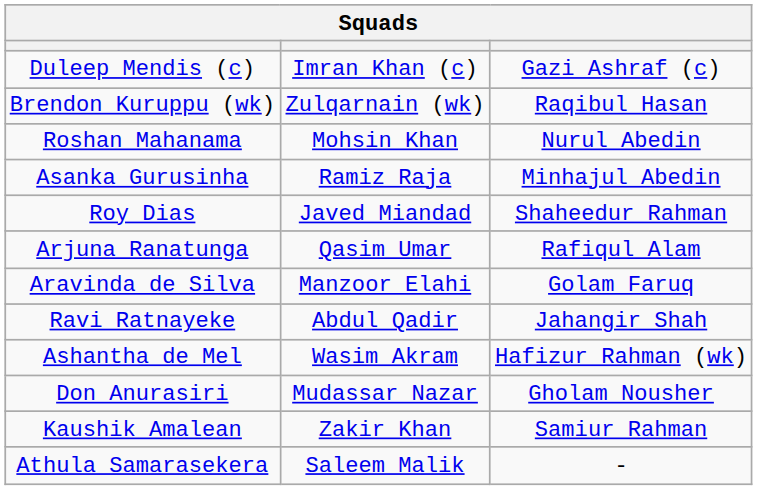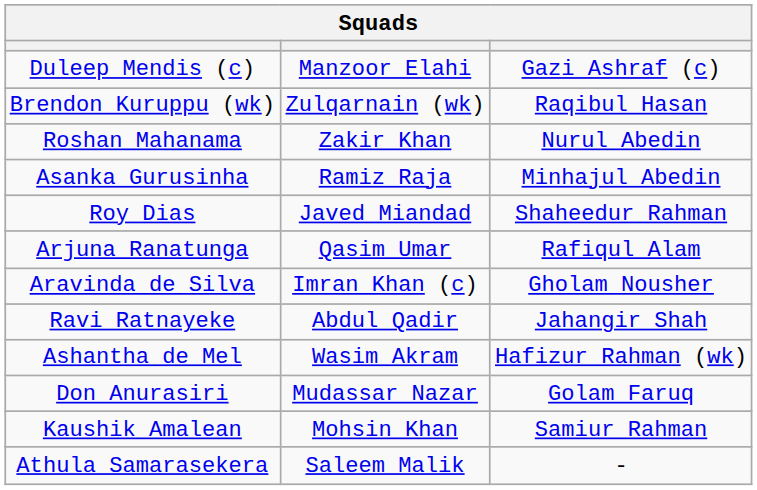Duleep Mendis (c) | column 2: Imran Khan (c) -> Manzoor Elahi
Roshan Mahanama | column 2: Mohsin Khan -> Zakir Khan
Aravinda de Silva | column 2: Manzoor Elahi -> Imran Khan (c)
Aravinda de Silva | column 3: Golam Faruq -> Gholam Nousher
Don Anurasiri | column 3: Gholam Nousher -> Golam Faruq
Kaushik Amalean | column 2: Zakir Khan -> Mohsin Khan
